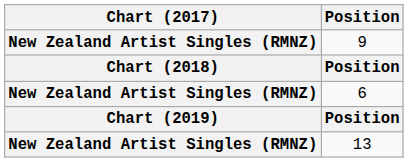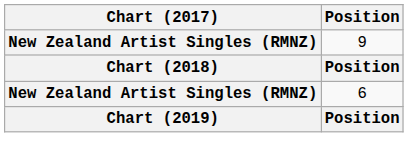- row: New Zealand Artist Singles (RMNZ) | 13
